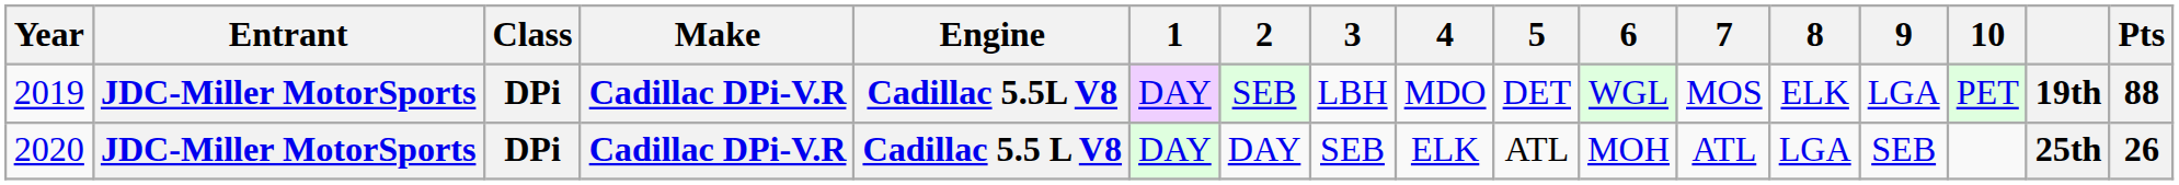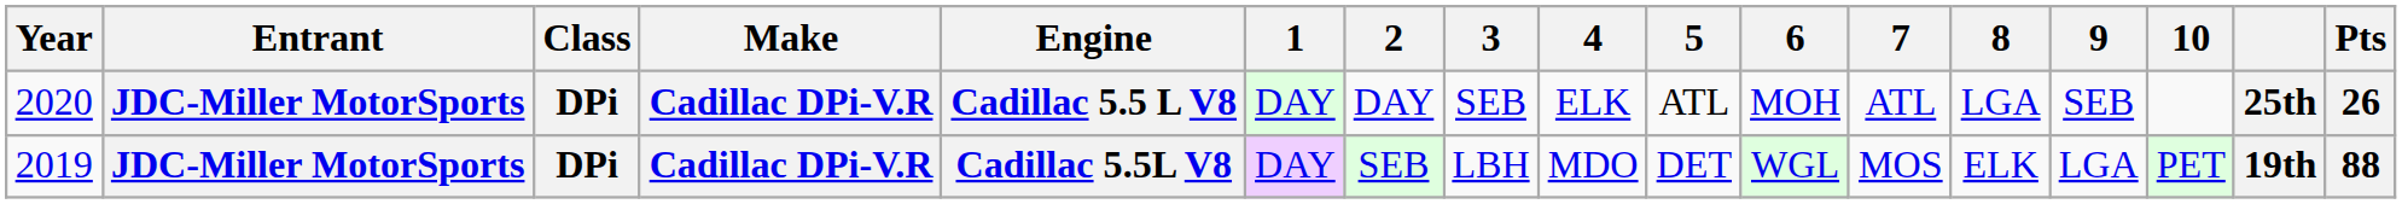rows swapped: 2019 <-> 2020
